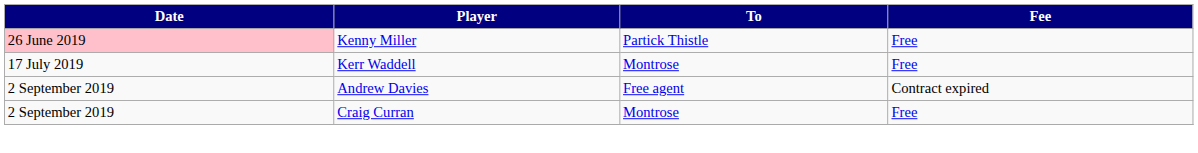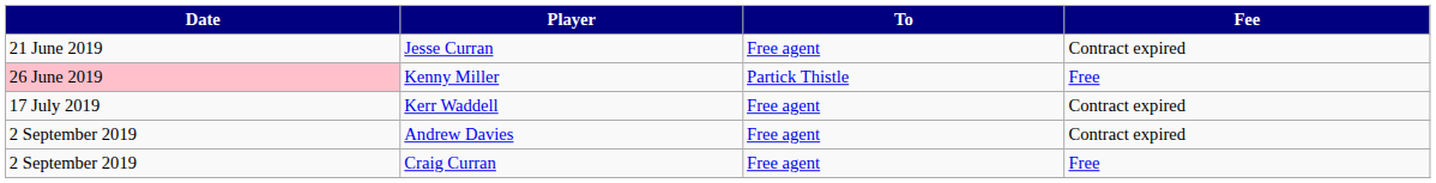+ row: 21 June 2019 | Jesse Curran | Free agent | Contract expired
Kerr Waddell | To: Montrose -> Free agent
Kerr Waddell | Fee: Free -> Contract expired
Craig Curran | To: Montrose -> Free agent
